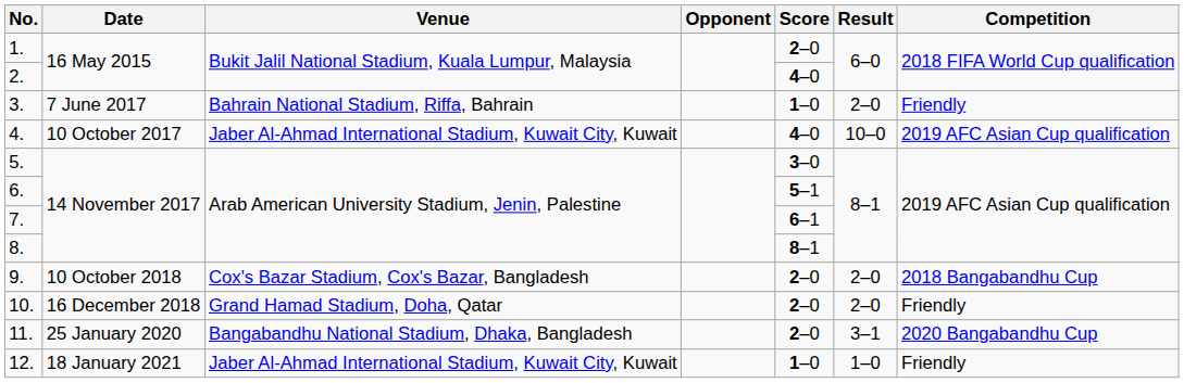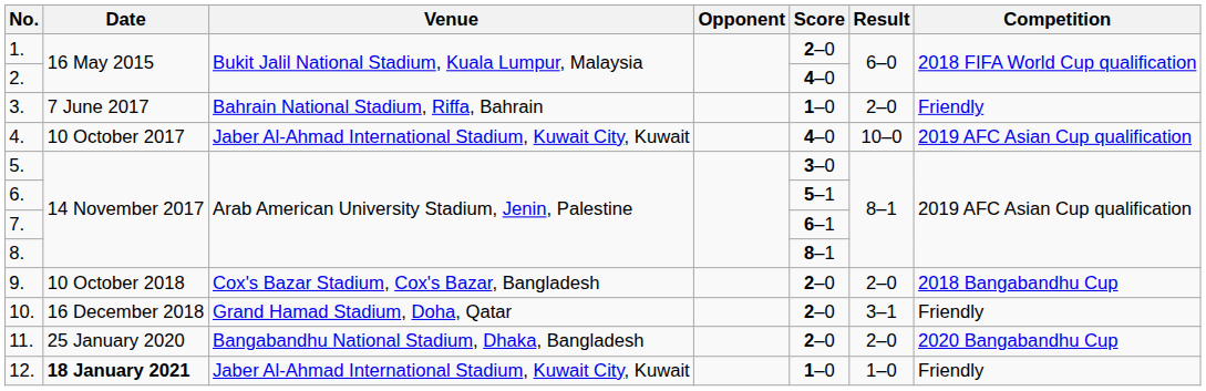10. | Result: 2–0 -> 3–1
11. | Result: 3–1 -> 2–0
12. | Date: normal -> bold
